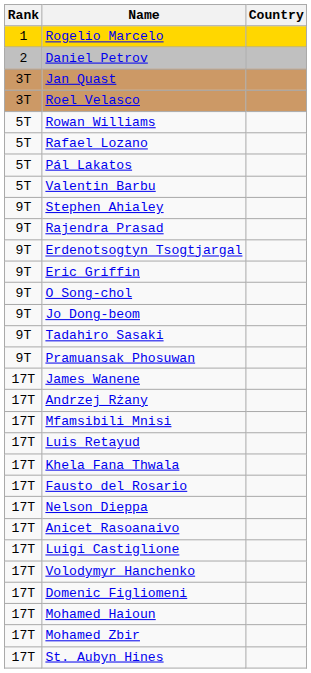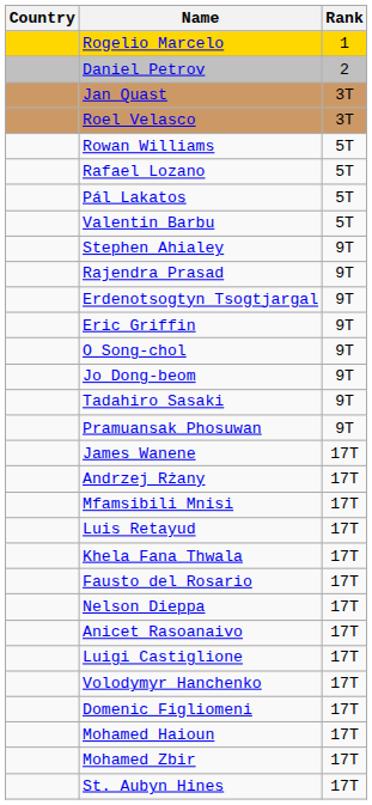columns swapped: Rank <-> Country
